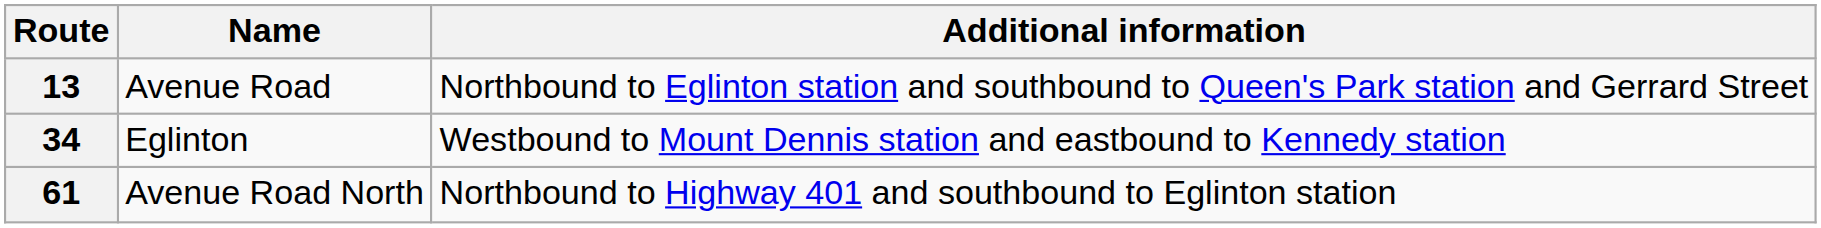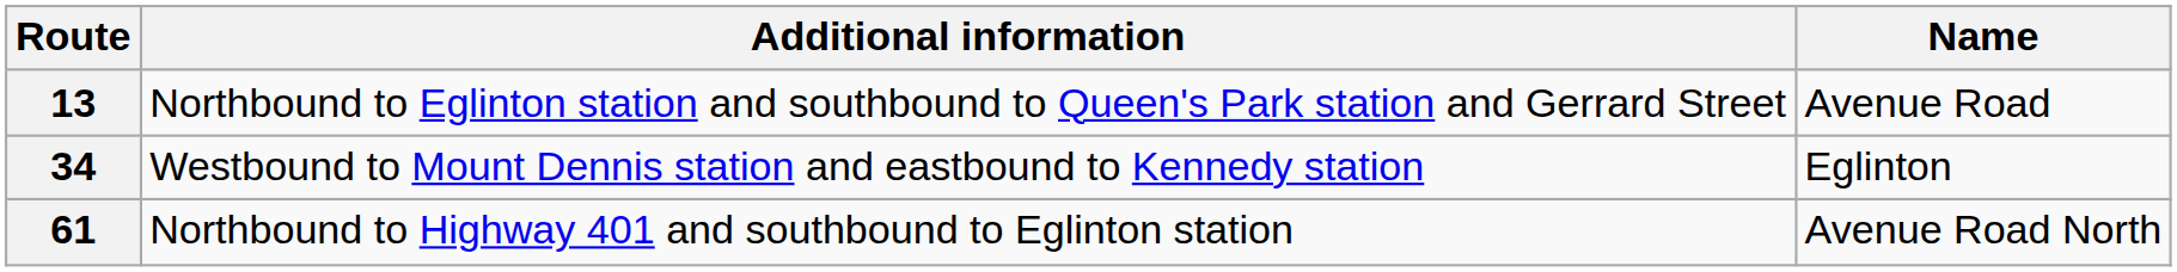columns swapped: Name <-> Additional information
